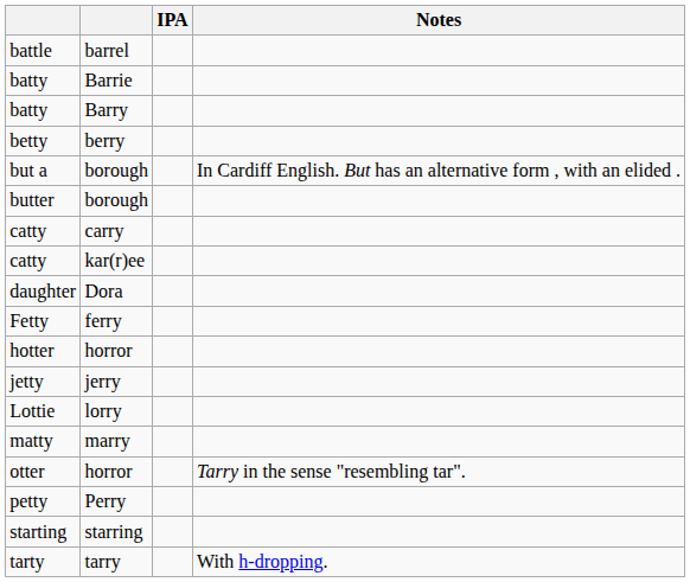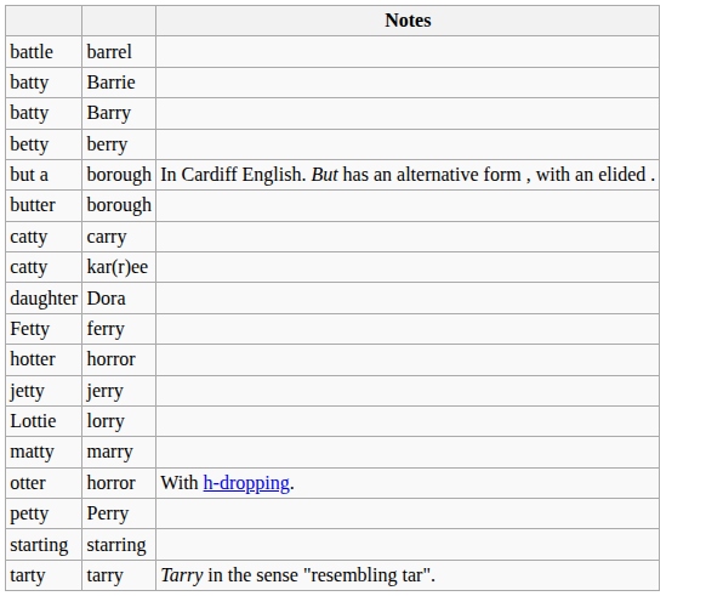- column: IPA
otter | Notes: Tarry in the sense "resembling tar". -> With h-dropping.
tarty | Notes: With h-dropping. -> Tarry in the sense "resembling tar".
